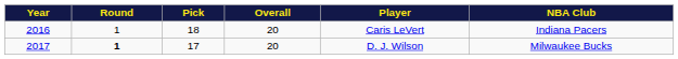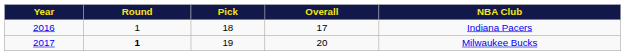- column: Player | Caris LeVert | D. J. Wilson
2016 | Overall: 20 -> 17
2017 | Pick: 17 -> 19
